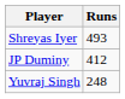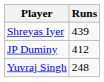Shreyas Iyer | Runs: 493 -> 439
